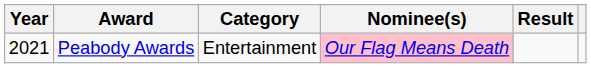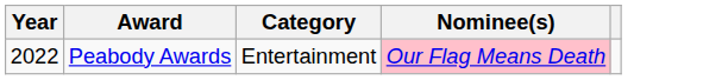- column: Result
Peabody Awards | Year: 2021 -> 2022
